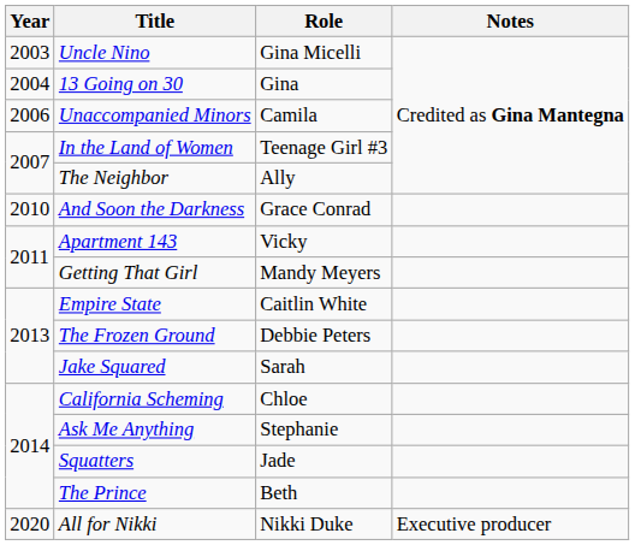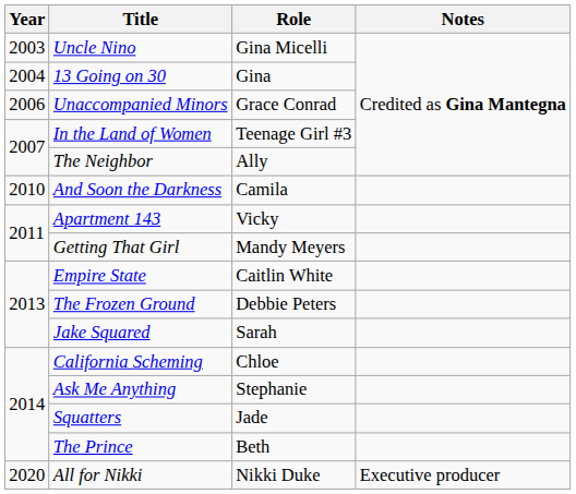Unaccompanied Minors | Role: Camila -> Grace Conrad
And Soon the Darkness | Role: Grace Conrad -> Camila
